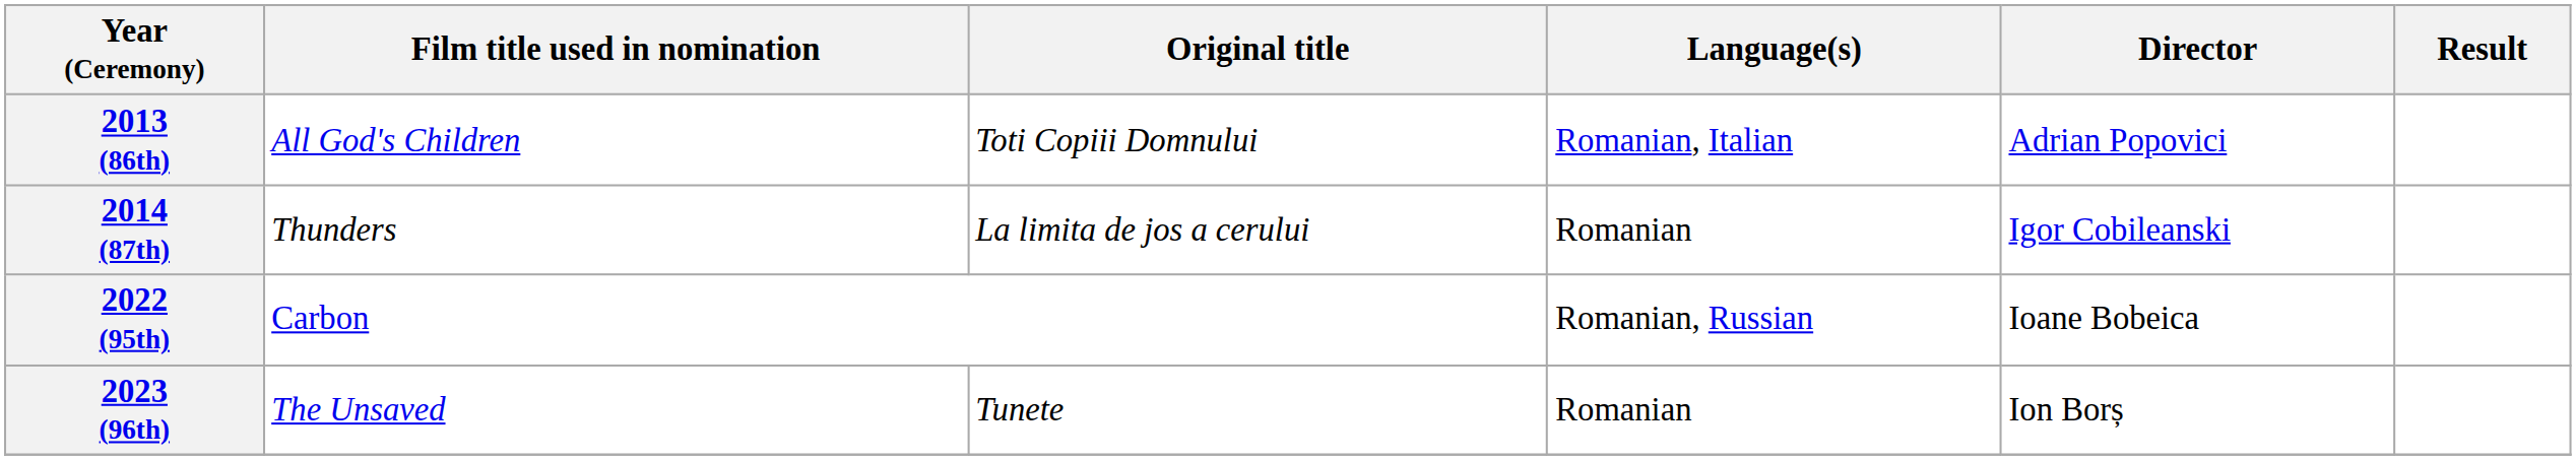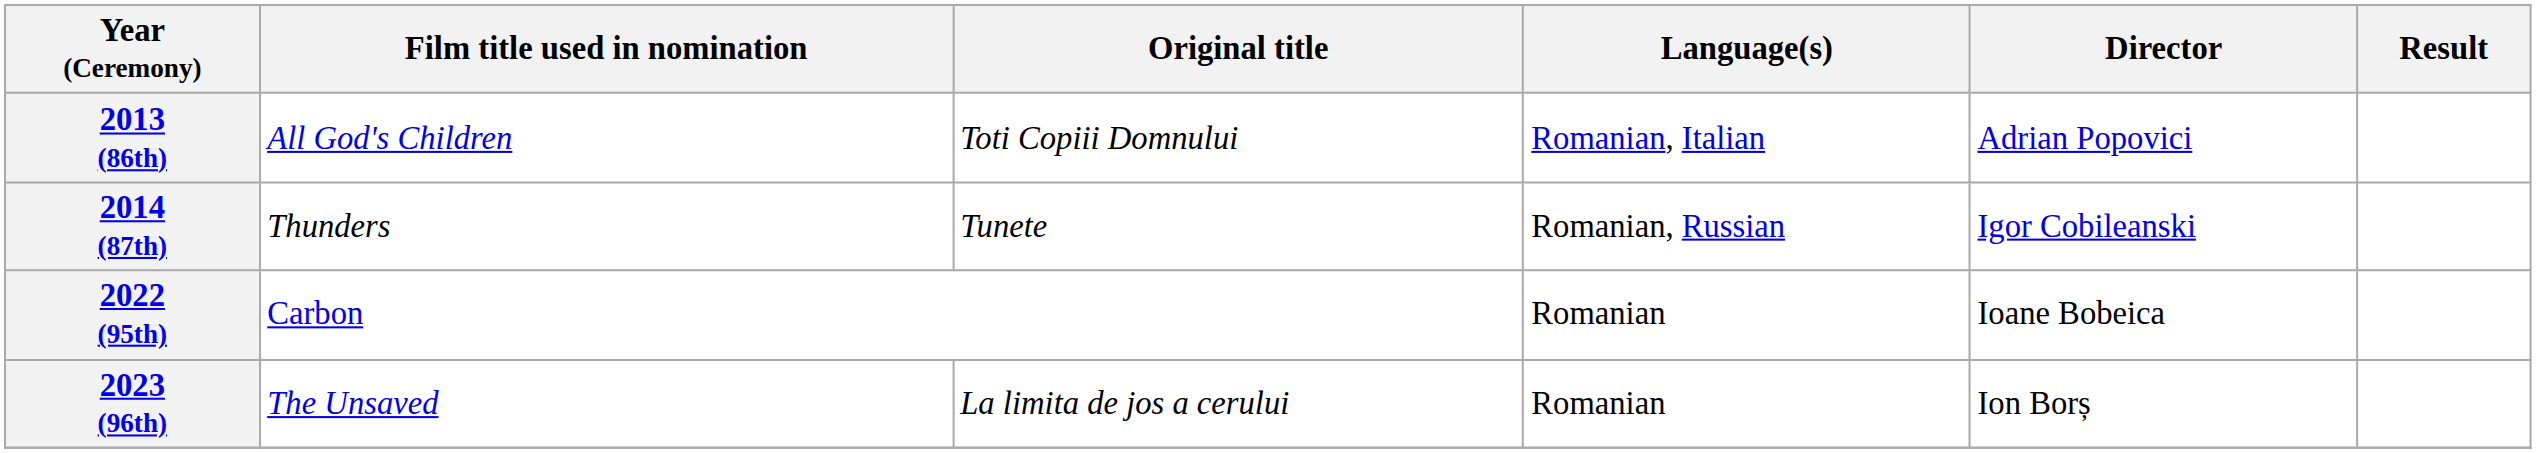2014 (87th) | Original title: La limita de jos a cerului -> Tunete
2014 (87th) | Language(s): Romanian -> Romanian, Russian
2022 (95th) | Language(s): Romanian, Russian -> Romanian
2023 (96th) | Original title: Tunete -> La limita de jos a cerului
